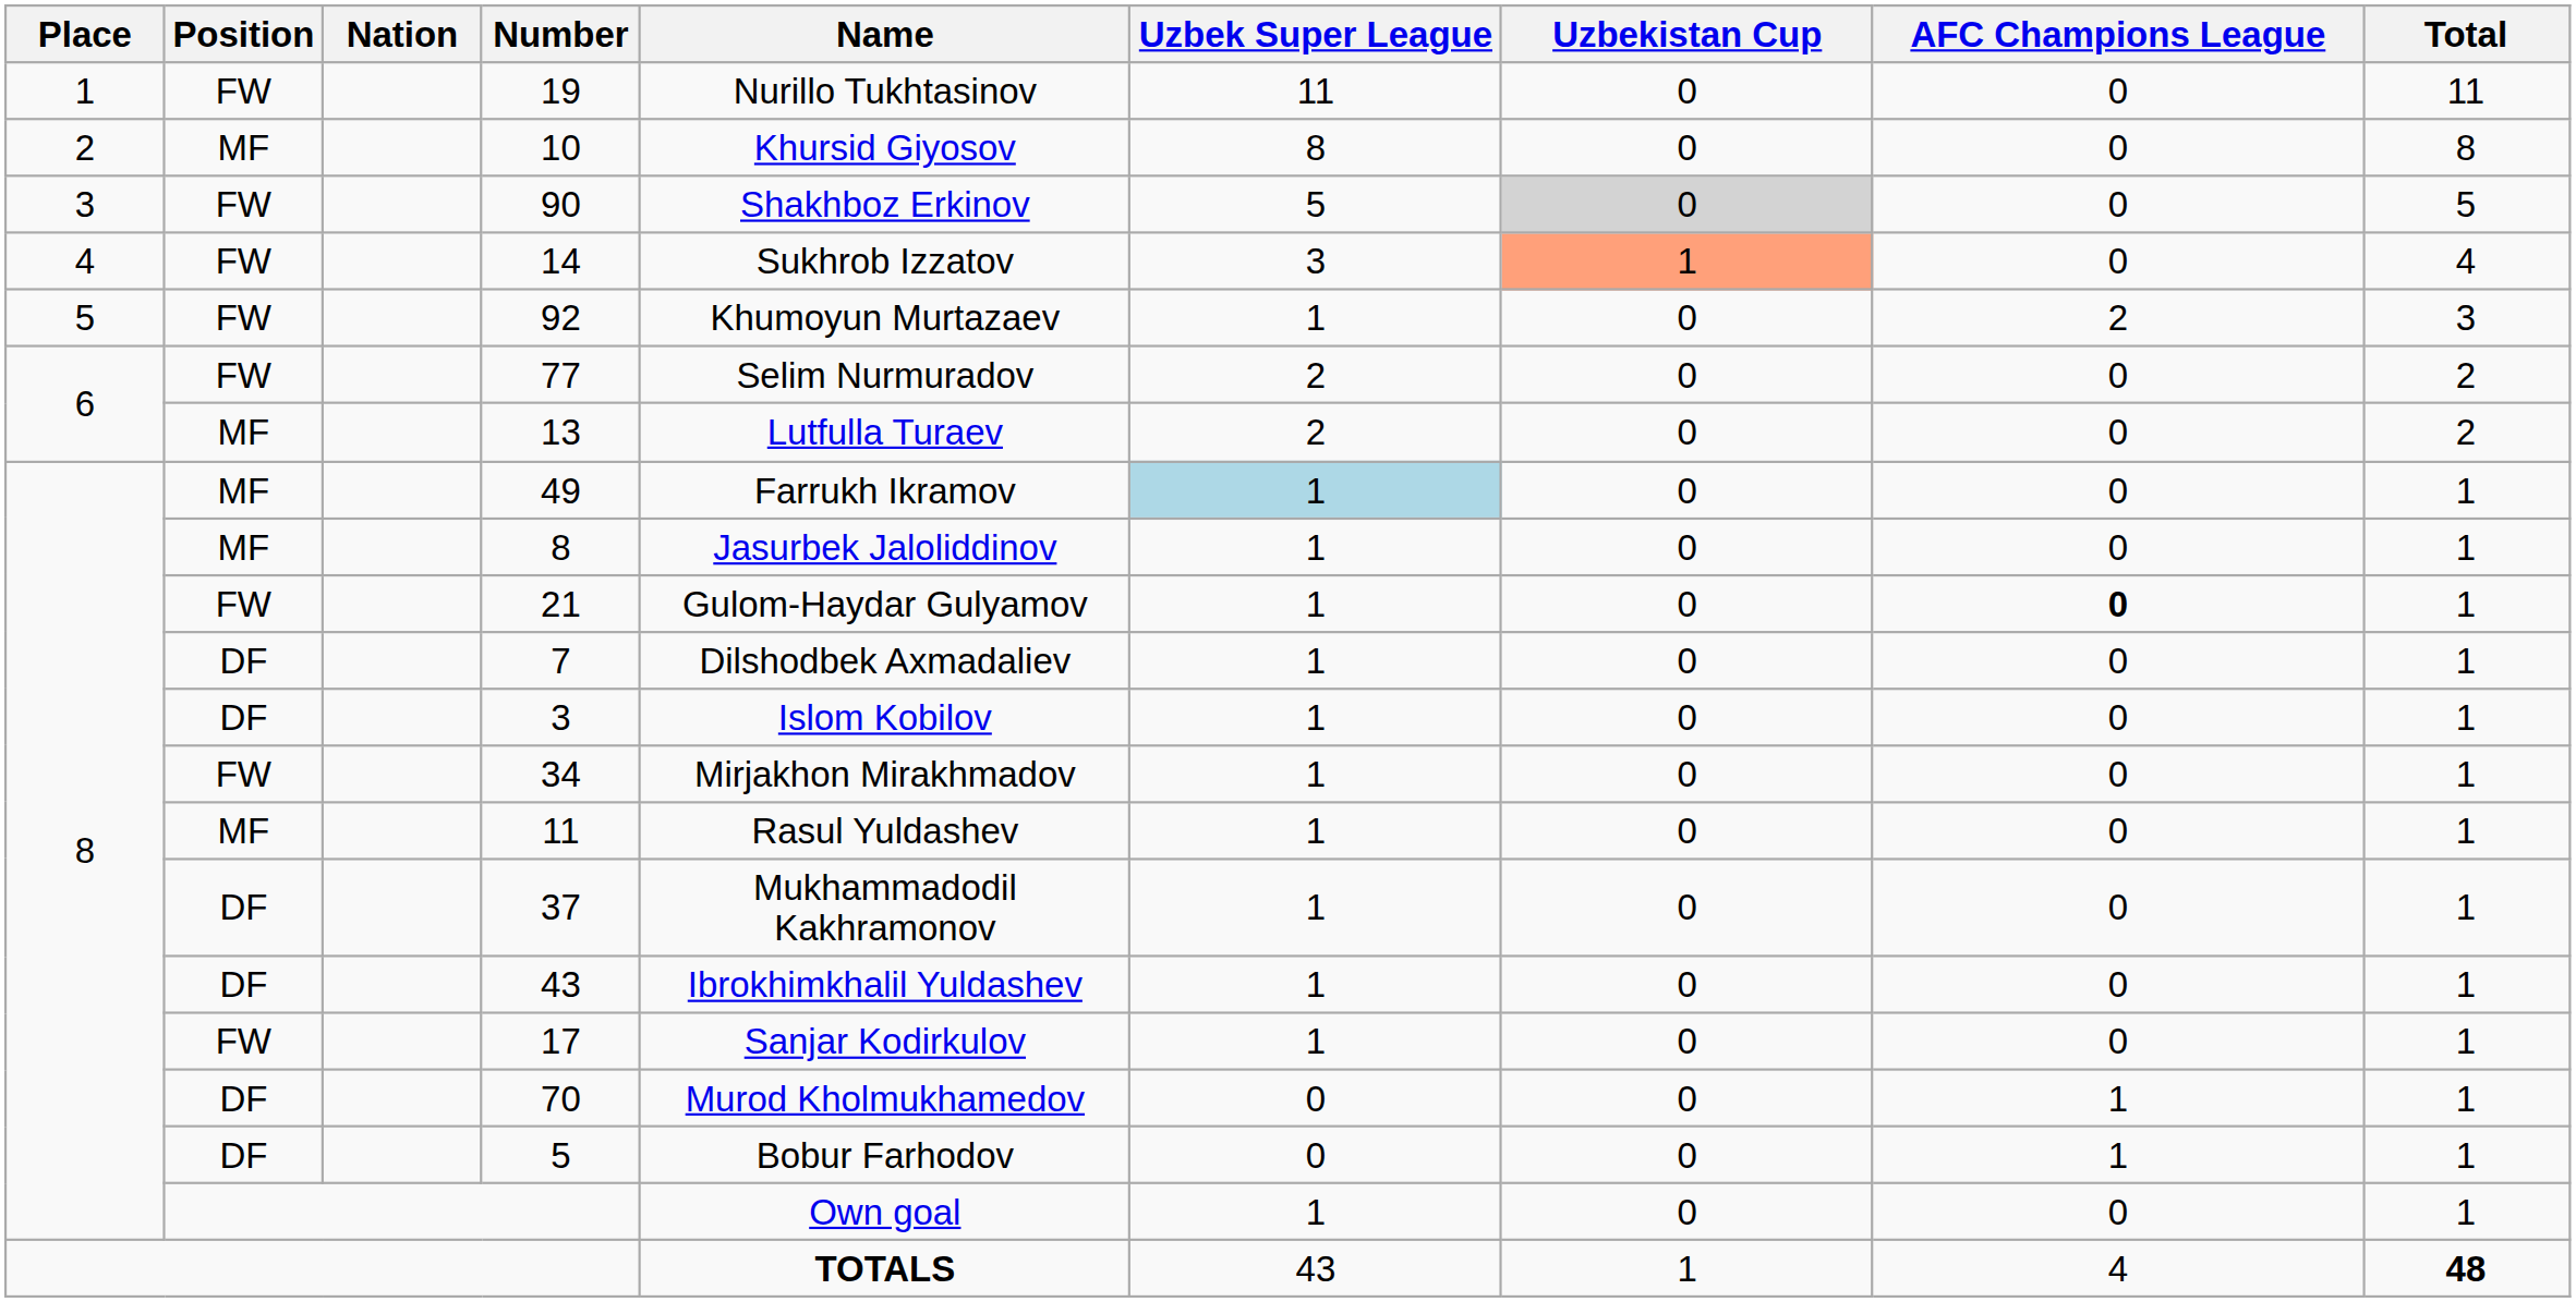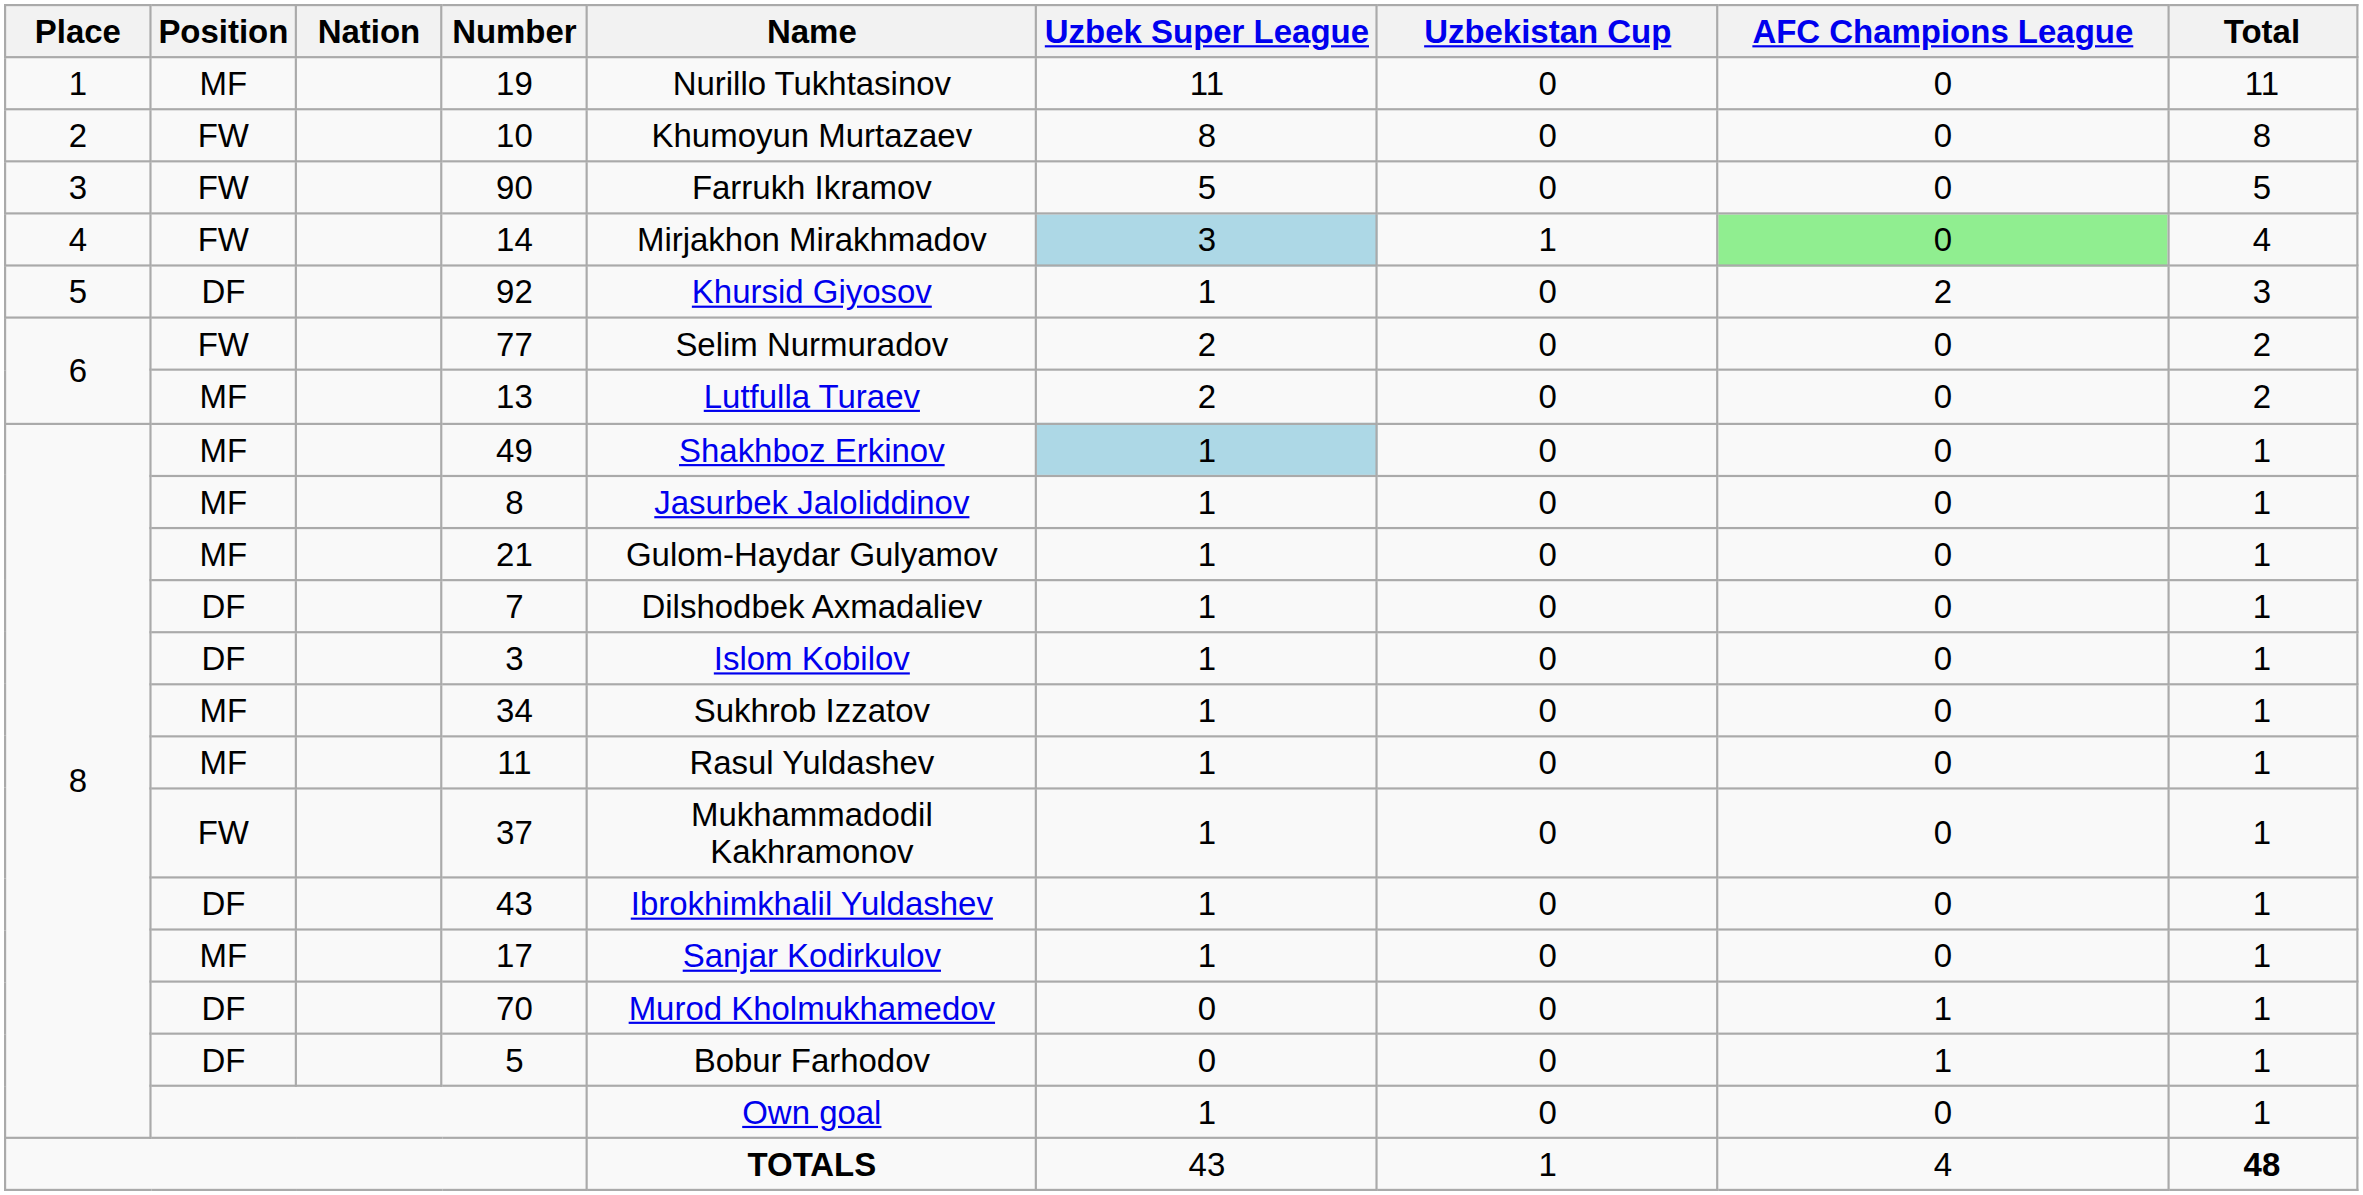19 | Position: FW -> MF
10 | Position: MF -> FW
10 | Name: Khursid Giyosov -> Khumoyun Murtazaev
90 | Name: Shakhboz Erkinov -> Farrukh Ikramov
90 | Uzbekistan Cup: lightgrey background -> no background
14 | Name: Sukhrob Izzatov -> Mirjakhon Mirakhmadov
14 | Uzbek Super League: no background -> lightblue background
14 | Uzbekistan Cup: lightsalmon background -> no background
14 | AFC Champions League: no background -> lightgreen background
92 | Position: FW -> DF
92 | Name: Khumoyun Murtazaev -> Khursid Giyosov
49 | Name: Farrukh Ikramov -> Shakhboz Erkinov
21 | Position: FW -> MF
21 | AFC Champions League: bold -> normal
34 | Position: FW -> MF
34 | Name: Mirjakhon Mirakhmadov -> Sukhrob Izzatov
37 | Position: DF -> FW
17 | Position: FW -> MF
